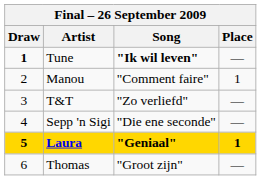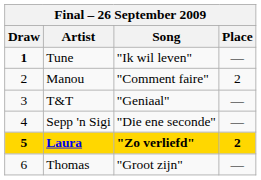Tune | Song: bold -> normal
Manou | Place: 1 -> 2
T&T | Song: "Zo verliefd" -> "Geniaal"
Laura | Song: "Geniaal" -> "Zo verliefd"
Laura | Place: 1 -> 2
